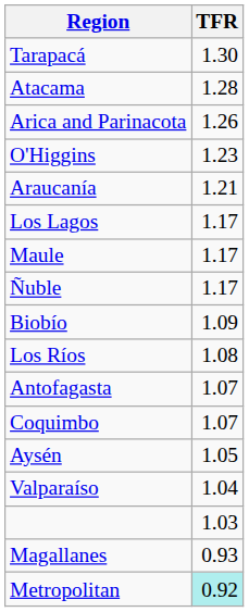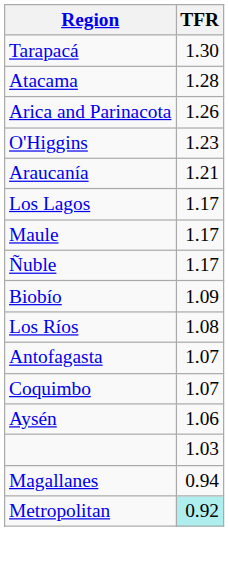Aysén | TFR: 1.05 -> 1.06
- row: Valparaíso | 1.04
Magallanes | TFR: 0.93 -> 0.94
